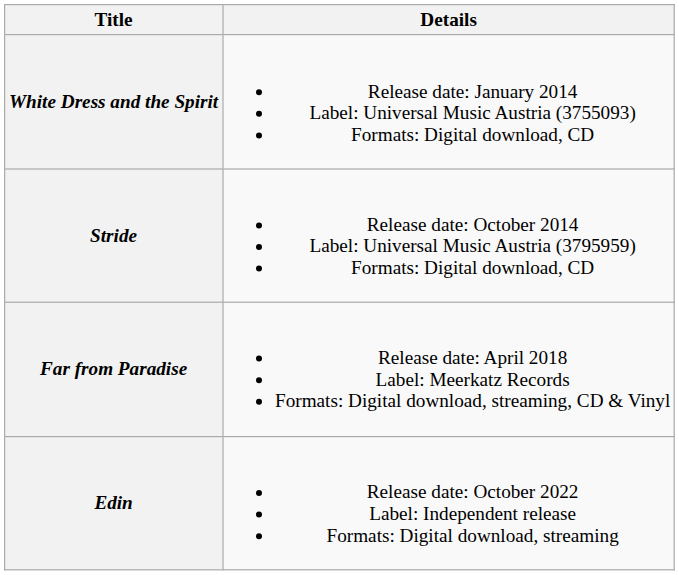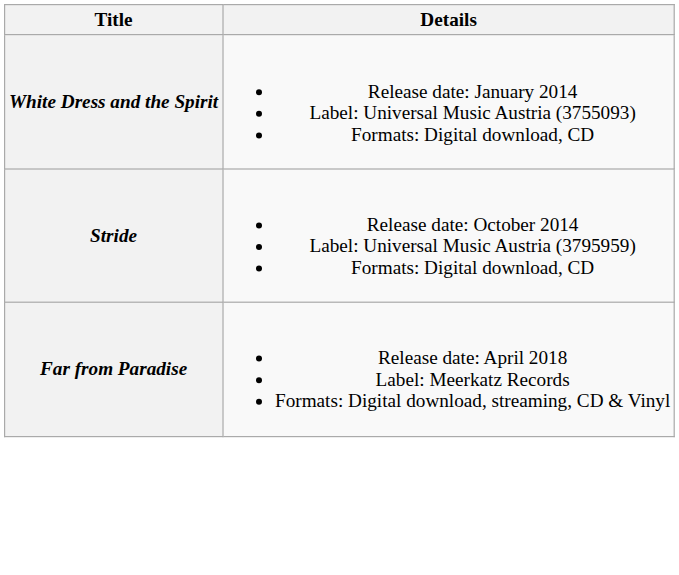- row: Edin | Release date: October 2022 Label: Independent release Formats: Digital download, streaming
